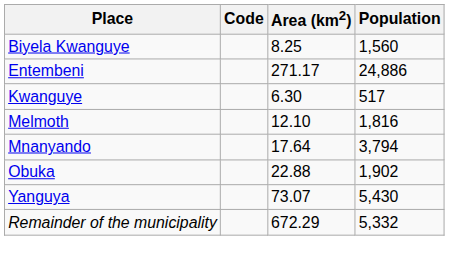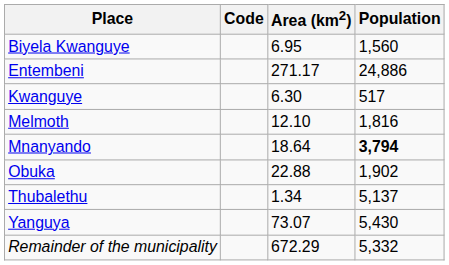Biyela Kwanguye | Area (km2): 8.25 -> 6.95
Mnanyando | Area (km2): 17.64 -> 18.64
Mnanyando | Population: normal -> bold
+ row: Thubalethu | 1.34 | 5,137
